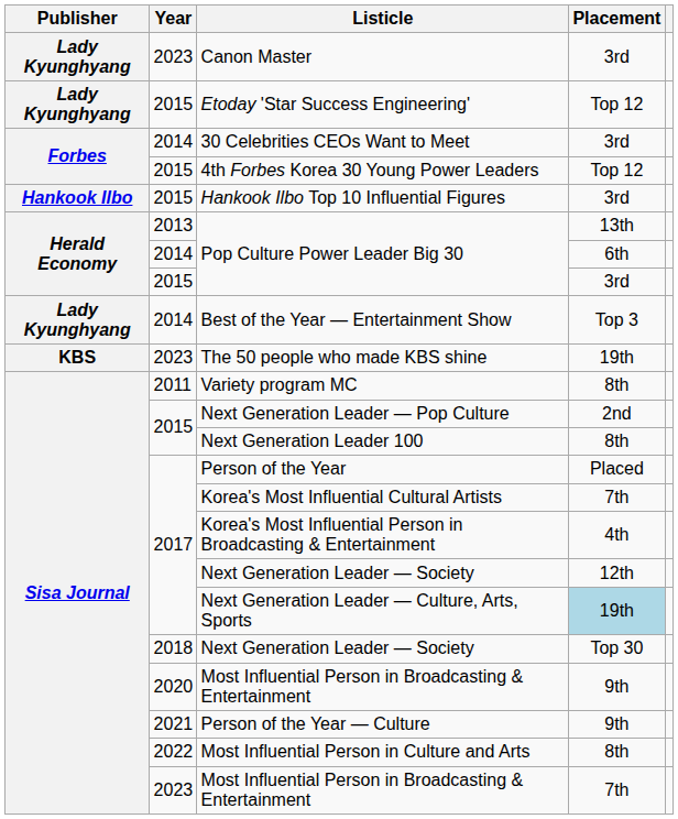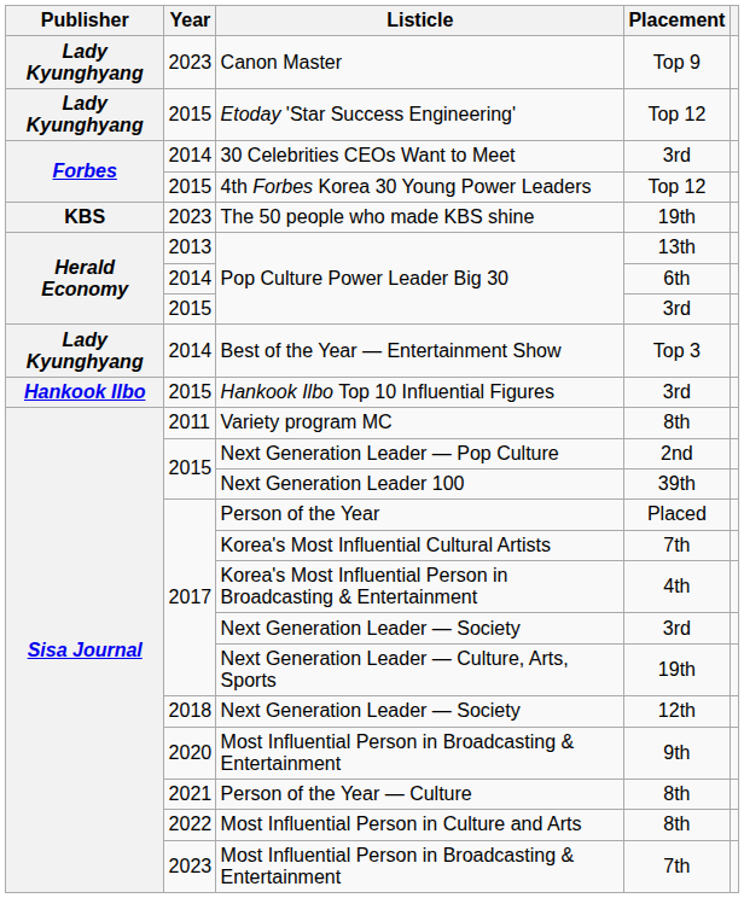Canon Master | Placement: 3rd -> Top 9
rows swapped: Hankook Ilbo Top 10 Influential Figures <-> The 50 people who made KBS shine
Next Generation Leader 100 | Placement: 8th -> 39th
2017 / Next Generation Leader — Society | Placement: 12th -> 3rd
Next Generation Leader — Culture, Arts, Sports | Placement: lightblue background -> no background
2018 / Next Generation Leader — Society | Placement: Top 30 -> 12th
Person of the Year — Culture | Placement: 9th -> 8th
